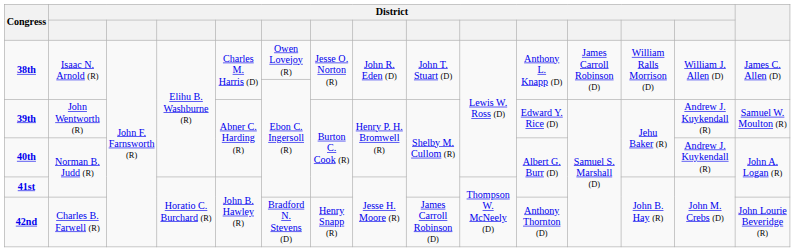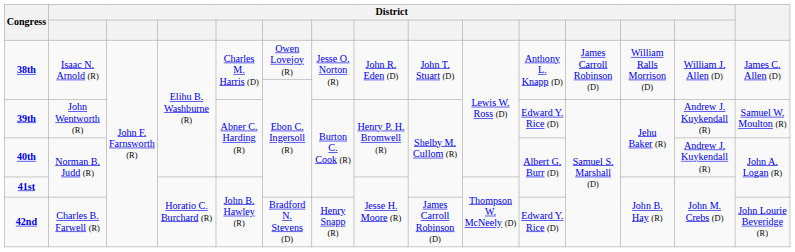42nd | column 11: Anthony Thornton (D) -> Edward Y. Rice (D)
